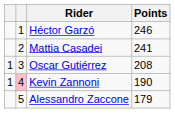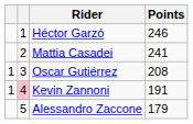Kevin Zannoni | Points: 190 -> 191
